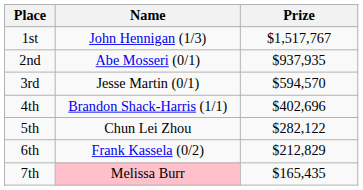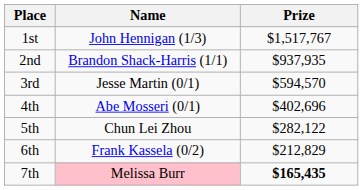2nd | Name: Abe Mosseri (0/1) -> Brandon Shack-Harris (1/1)
4th | Name: Brandon Shack-Harris (1/1) -> Abe Mosseri (0/1)
7th | Prize: normal -> bold
